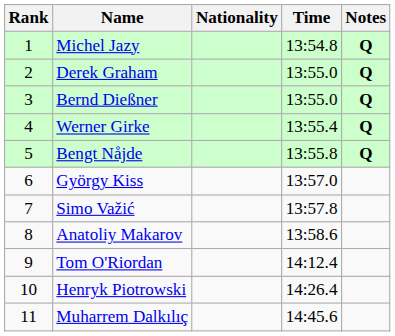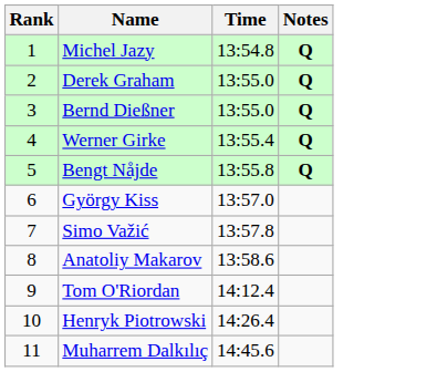- column: Nationality
